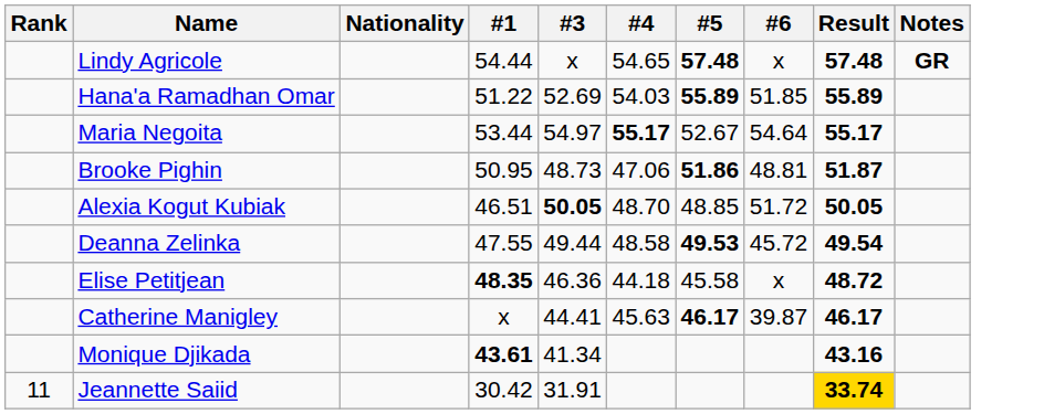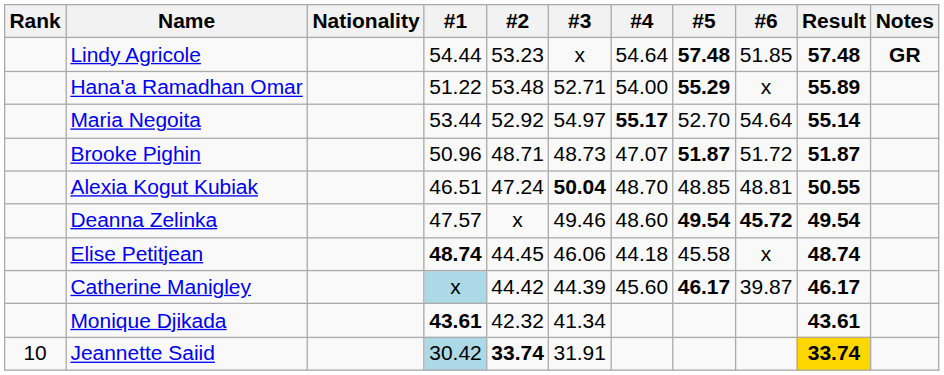+ column: #2 | 53.23 | 53.48 | 52.92 | 48.71 | 47.24 | x | 44.45 | 44.42 | 42.32 | 33.74
Lindy Agricole | #4: 54.65 -> 54.64
Lindy Agricole | #6: x -> 51.85
Hana'a Ramadhan Omar | #3: 52.69 -> 52.71
Hana'a Ramadhan Omar | #4: 54.03 -> 54.00
Hana'a Ramadhan Omar | #5: 55.89 -> 55.29
Hana'a Ramadhan Omar | #6: 51.85 -> x
Maria Negoita | #5: 52.67 -> 52.70
Maria Negoita | Result: 55.17 -> 55.14
Brooke Pighin | #1: 50.95 -> 50.96
Brooke Pighin | #4: 47.06 -> 47.07
Brooke Pighin | #5: 51.86 -> 51.87
Brooke Pighin | #6: 48.81 -> 51.72
Alexia Kogut Kubiak | #3: 50.05 -> 50.04
Alexia Kogut Kubiak | #6: 51.72 -> 48.81
Alexia Kogut Kubiak | Result: 50.05 -> 50.55
Deanna Zelinka | #1: 47.55 -> 47.57
Deanna Zelinka | #3: 49.44 -> 49.46
Deanna Zelinka | #4: 48.58 -> 48.60
Deanna Zelinka | #5: 49.53 -> 49.54
Deanna Zelinka | #6: normal -> bold
Elise Petitjean | #1: 48.35 -> 48.74
Elise Petitjean | #3: 46.36 -> 46.06
Elise Petitjean | Result: 48.72 -> 48.74
Catherine Manigley | #1: no background -> lightblue background
Catherine Manigley | #3: 44.41 -> 44.39
Catherine Manigley | #4: 45.63 -> 45.60
Monique Djikada | Result: 43.16 -> 43.61
Jeannette Saiid | Rank: 11 -> 10
Jeannette Saiid | #1: no background -> lightblue background
